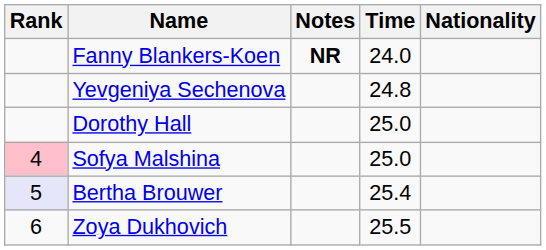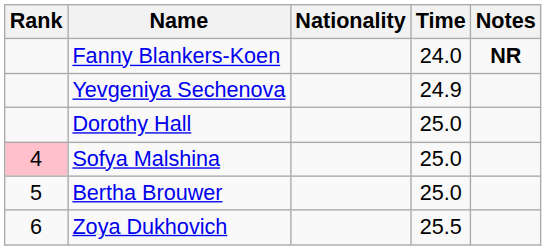columns swapped: Nationality <-> Notes
Yevgeniya Sechenova | Time: 24.8 -> 24.9
Bertha Brouwer | Rank: lavender background -> no background
Bertha Brouwer | Time: 25.4 -> 25.0
